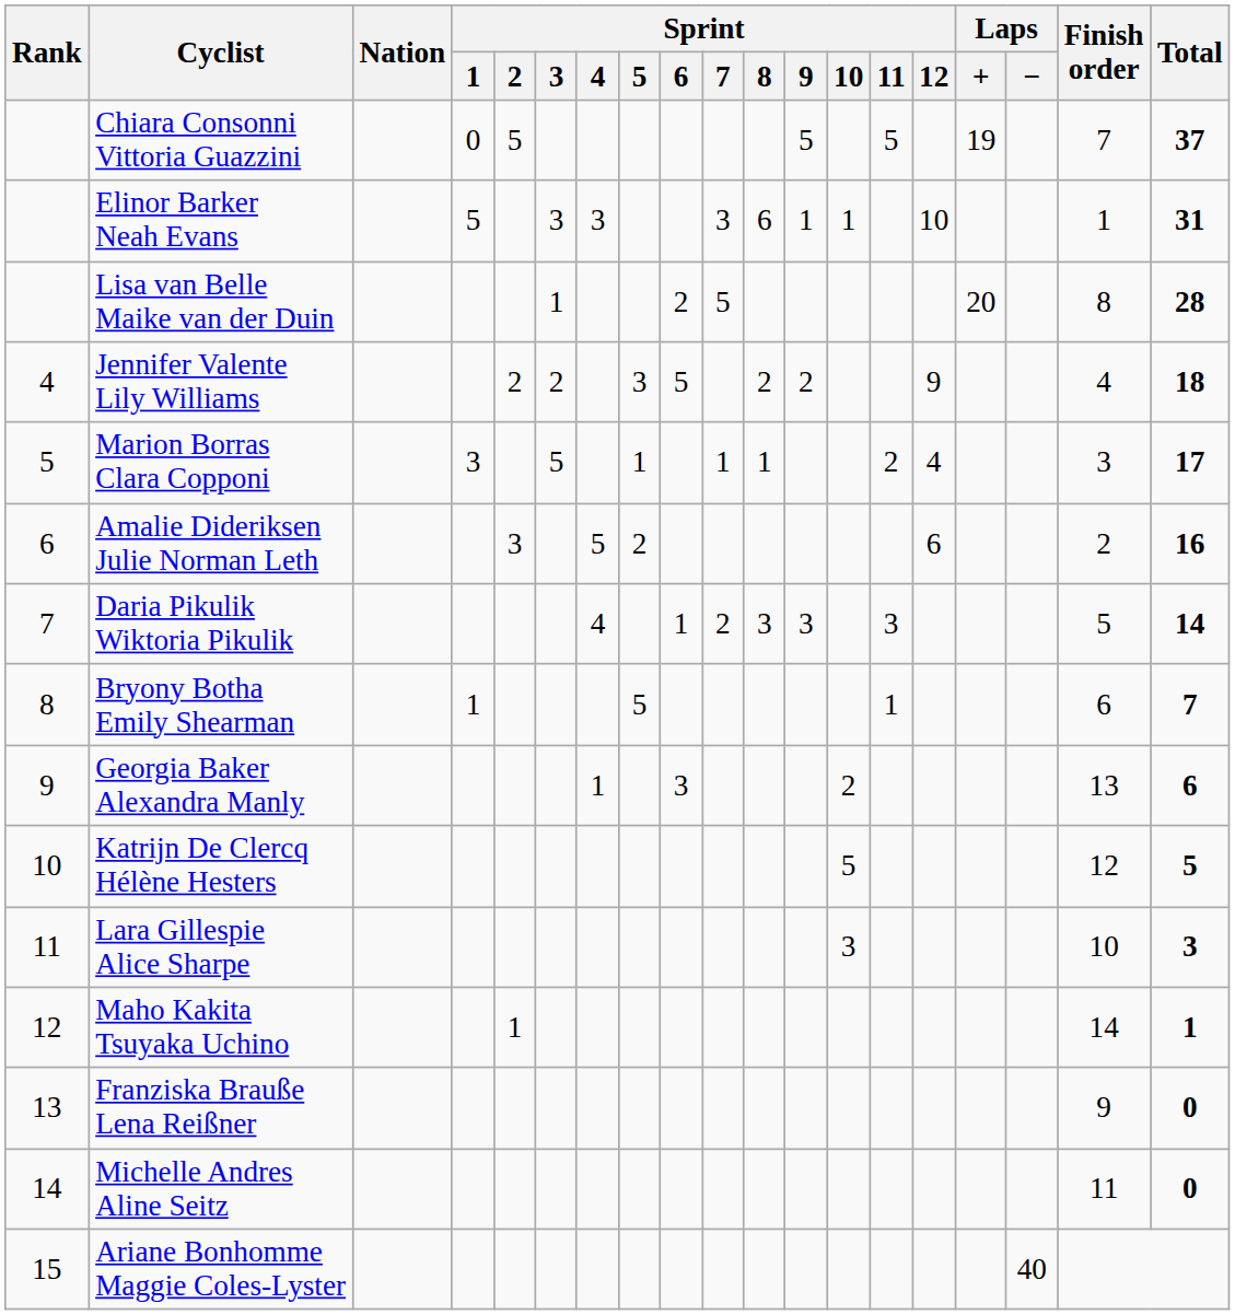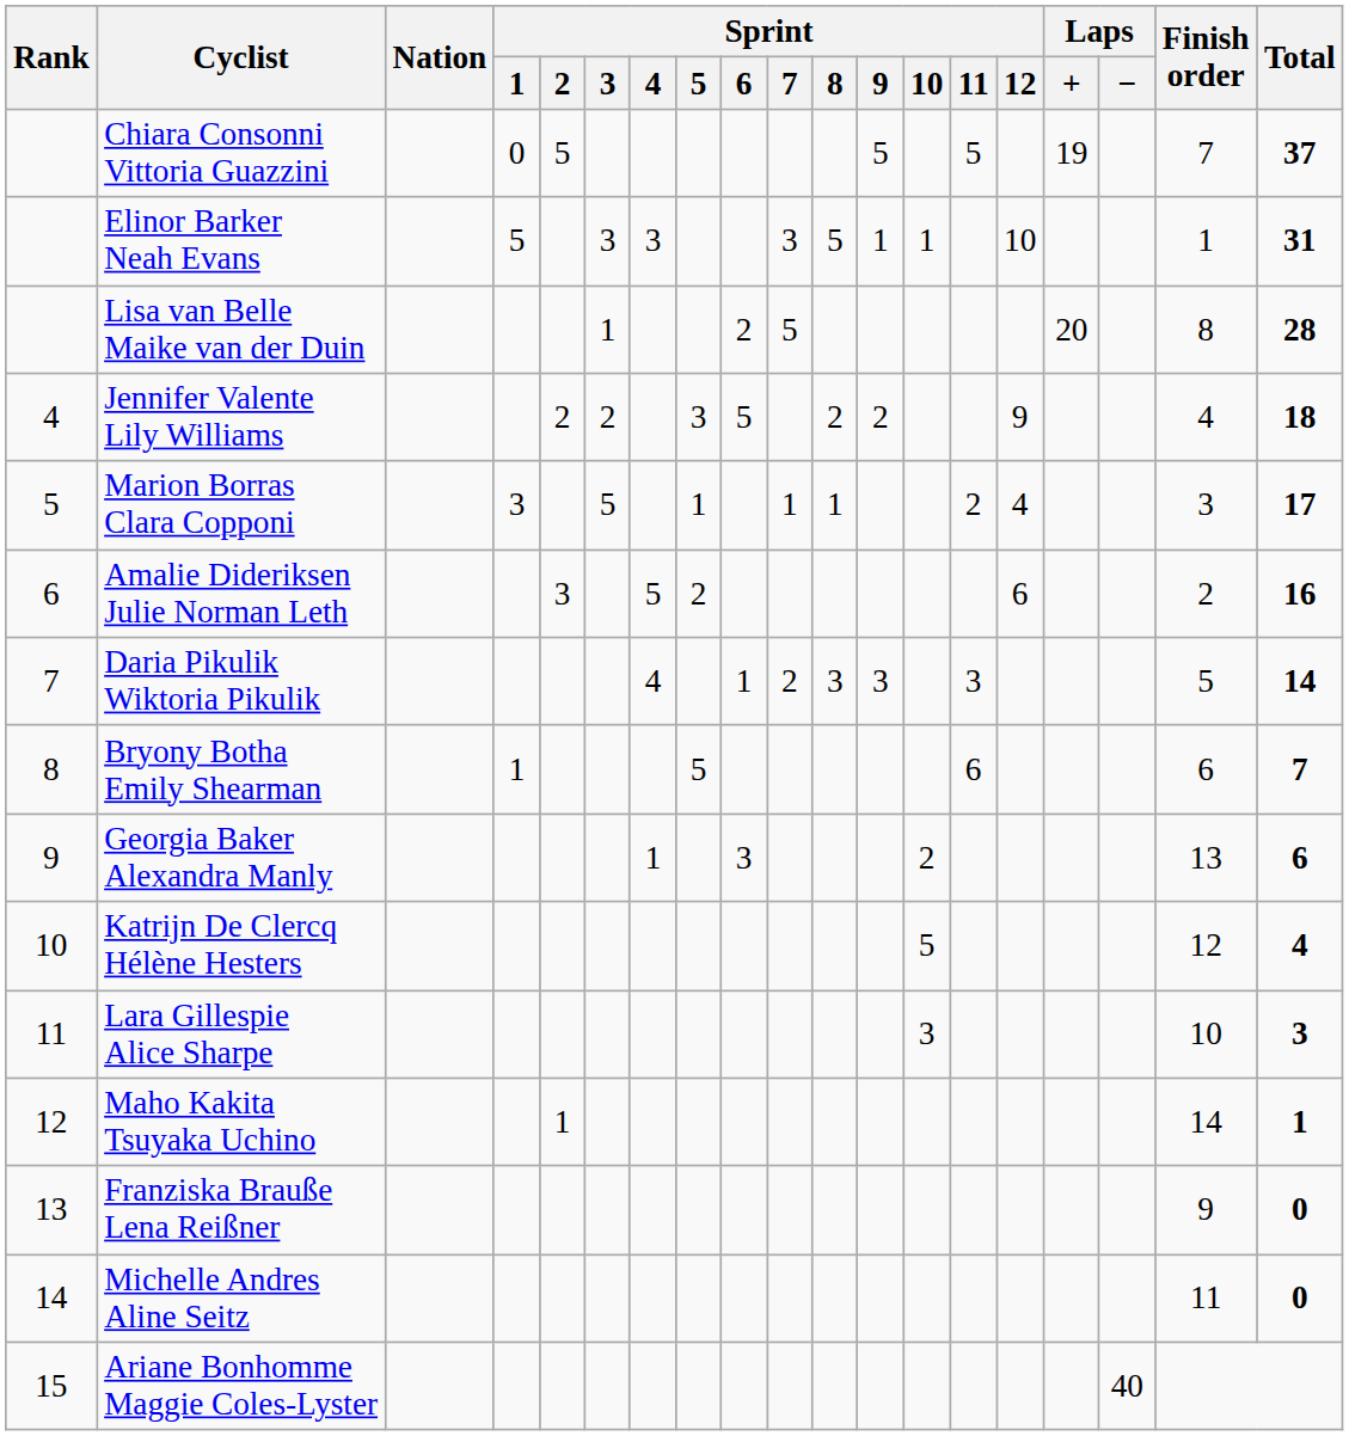Elinor Barker Neah Evans | Sprint / 8: 6 -> 5
Bryony Botha Emily Shearman | Sprint / 11: 1 -> 6
Katrijn De Clercq Hélène Hesters | Total: 5 -> 4
